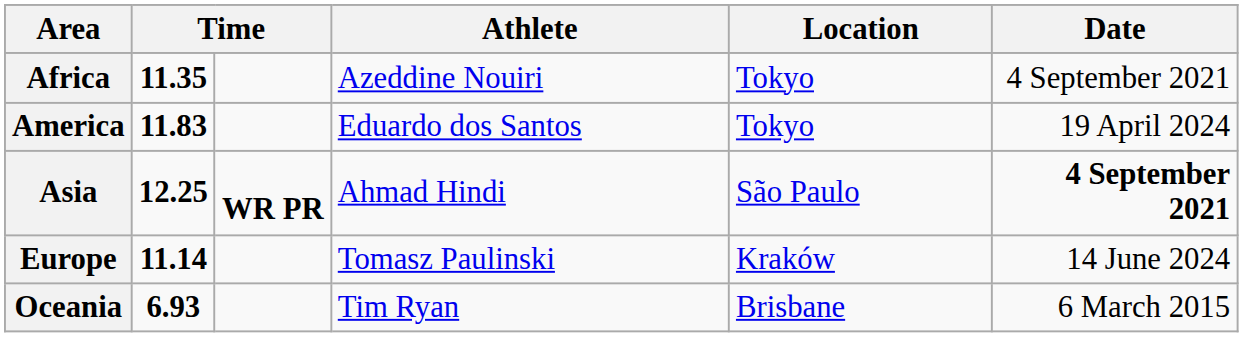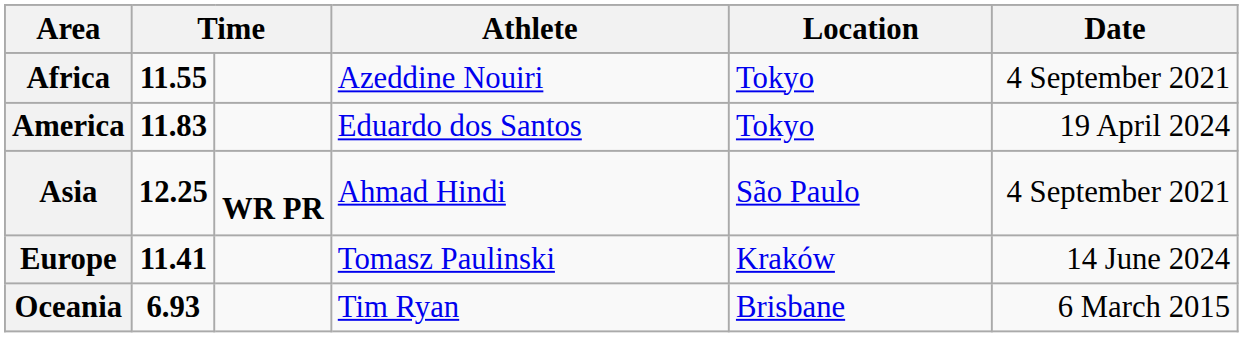Africa | column 2: 11.35 -> 11.55
Asia | Date: bold -> normal
Europe | column 2: 11.14 -> 11.41
